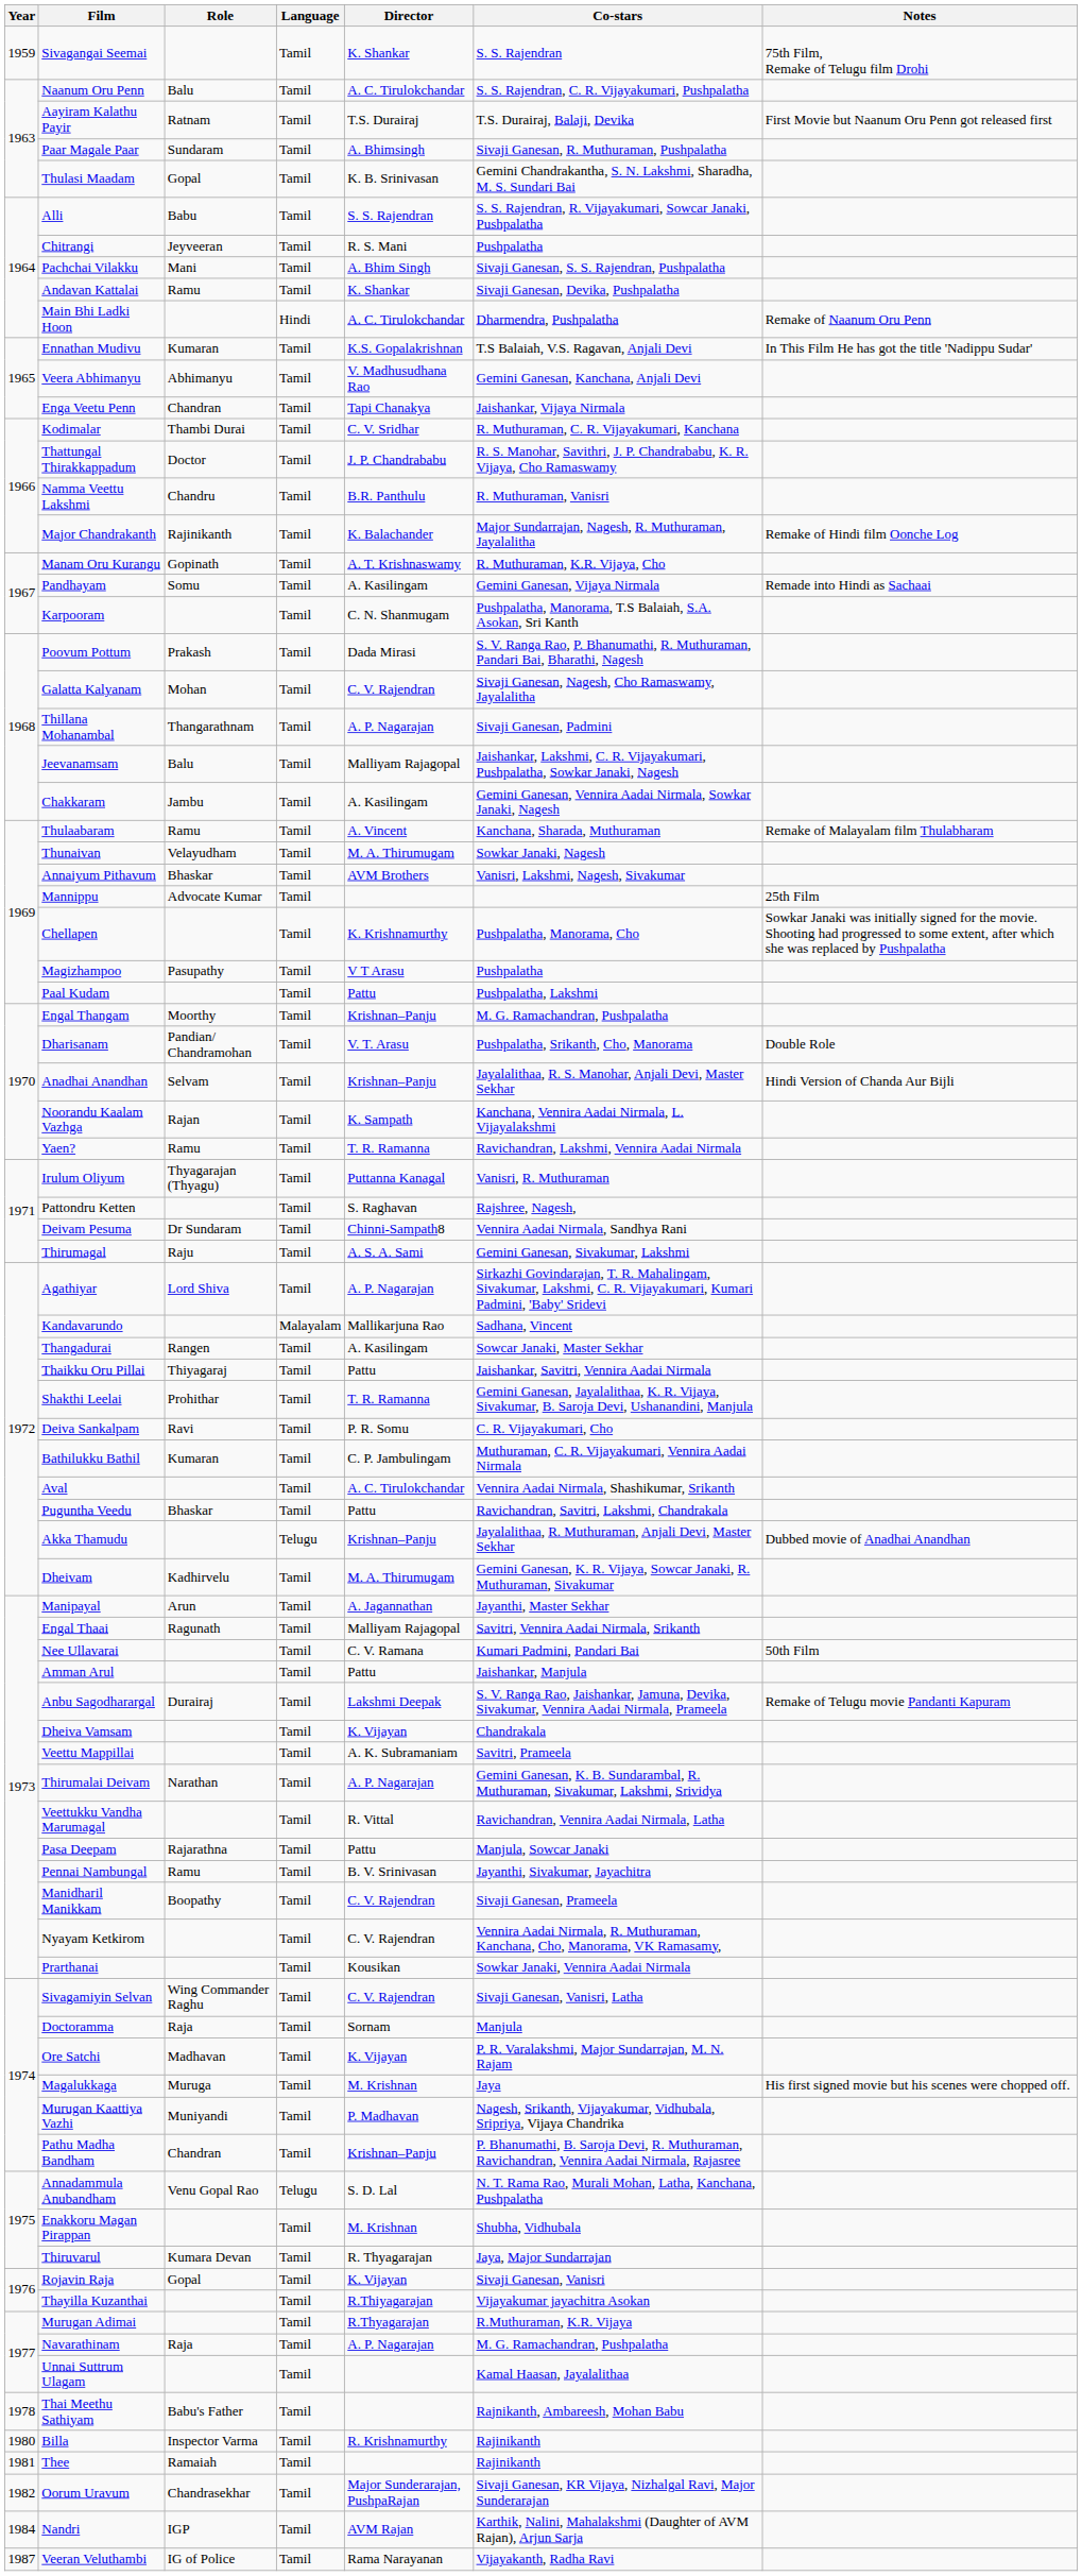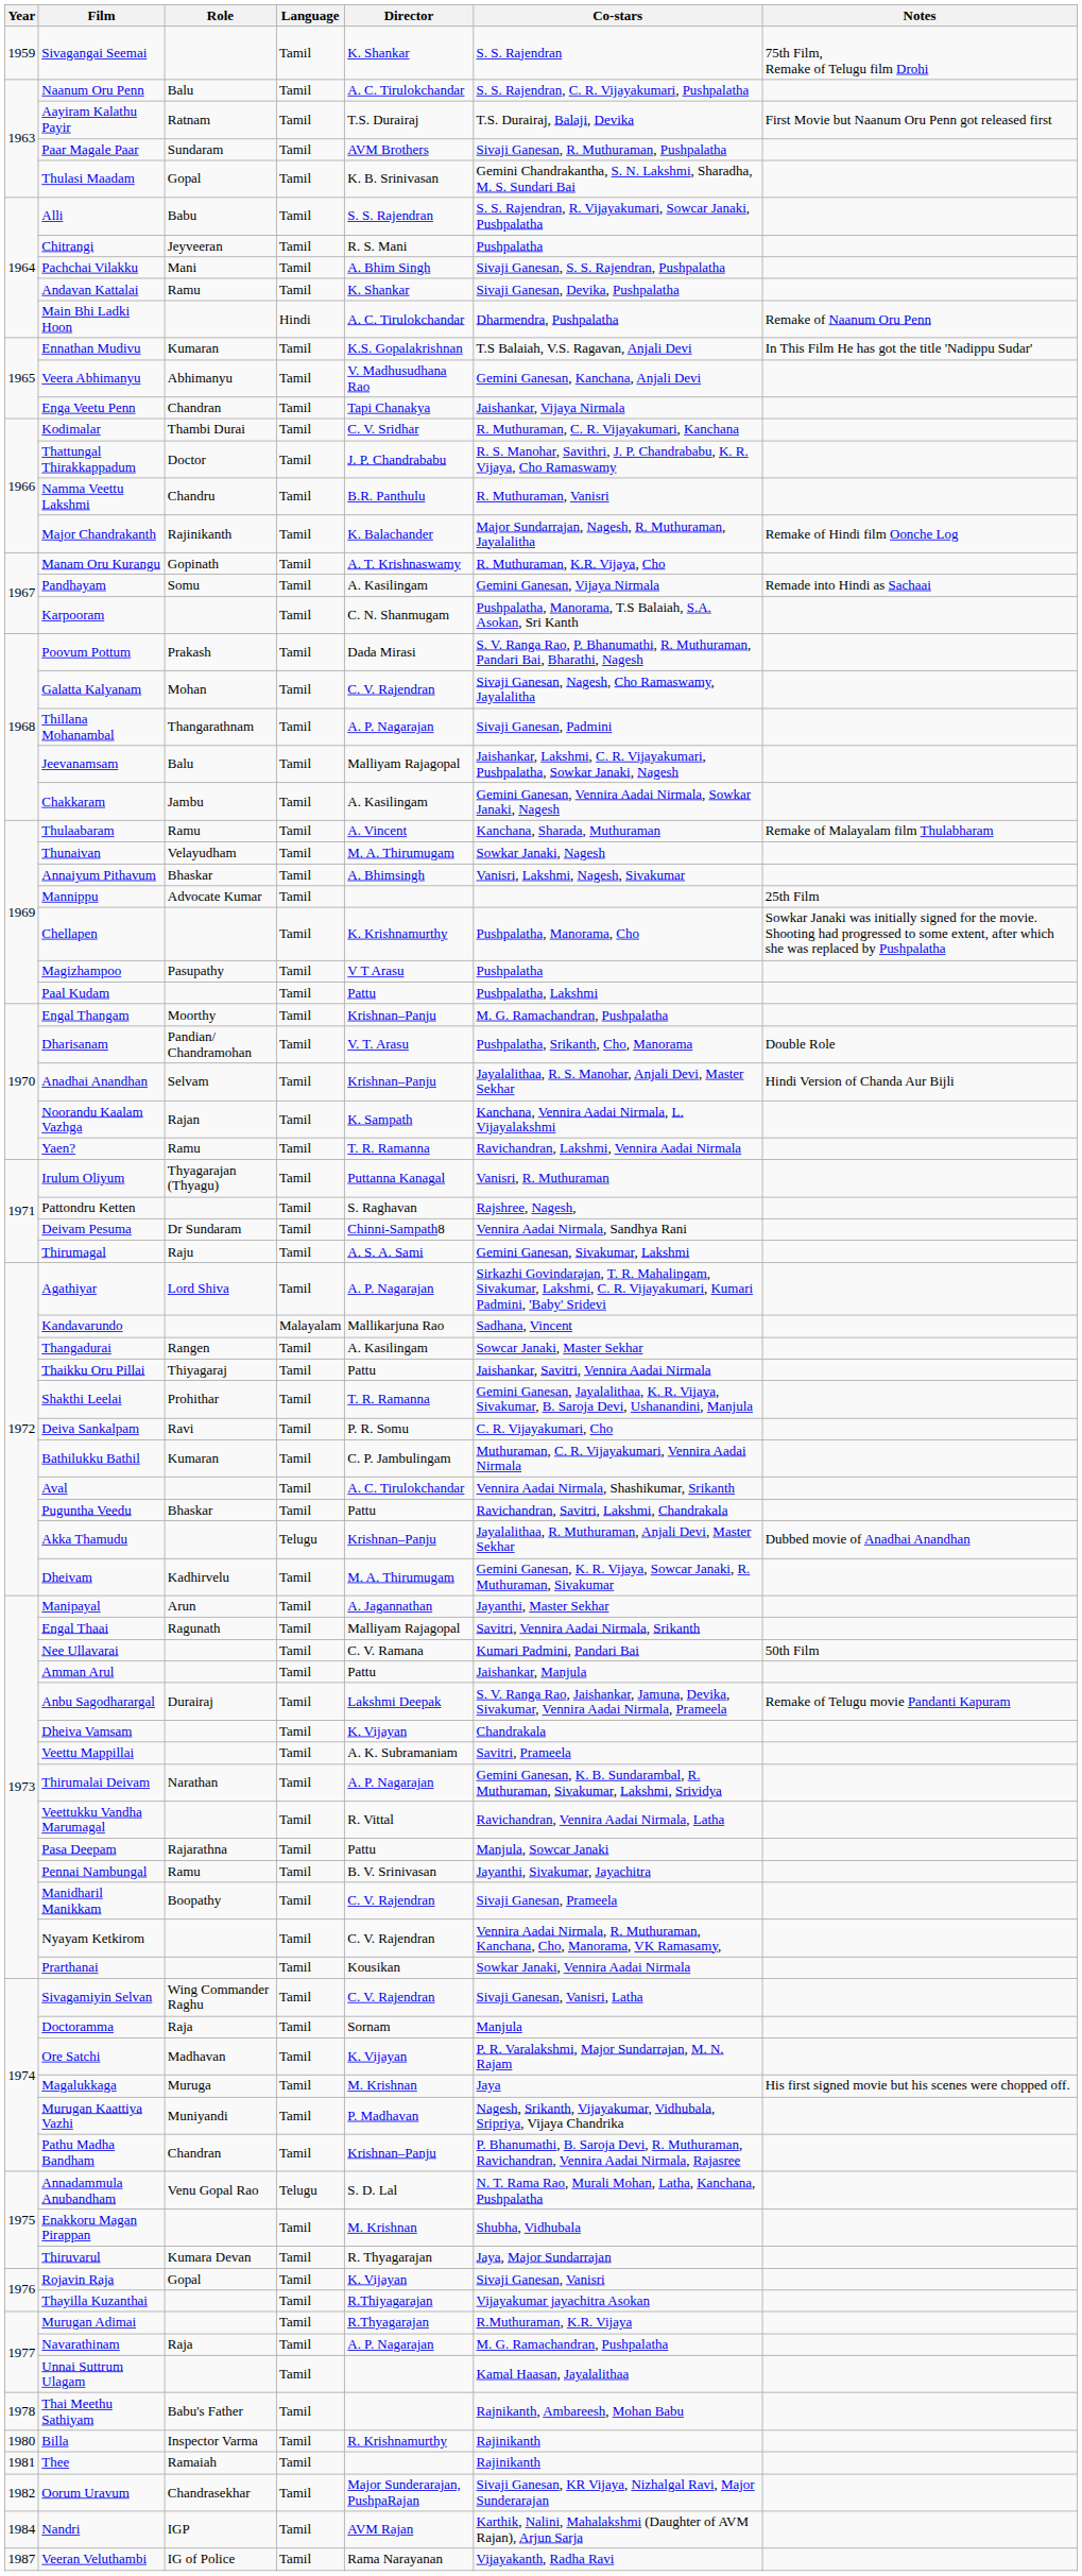Paar Magale Paar | Director: A. Bhimsingh -> AVM Brothers
Annaiyum Pithavum | Director: AVM Brothers -> A. Bhimsingh
